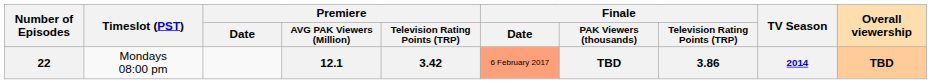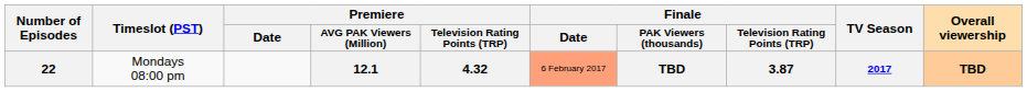22 | Premiere / Television Rating Points (TRP): 3.42 -> 4.32
22 | Finale / Television Rating Points (TRP): 3.86 -> 3.87
22 | TV Season: 2014 -> 2017
